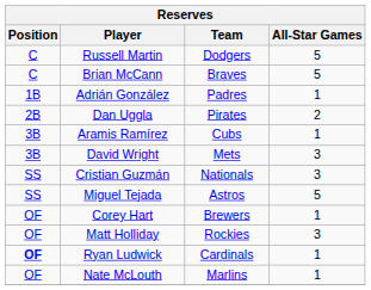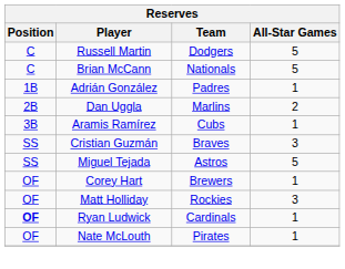Brian McCann | Team: Braves -> Nationals
Dan Uggla | Team: Pirates -> Marlins
- row: 3B | David Wright | Mets | 3
Cristian Guzmán | Team: Nationals -> Braves
Nate McLouth | Team: Marlins -> Pirates
